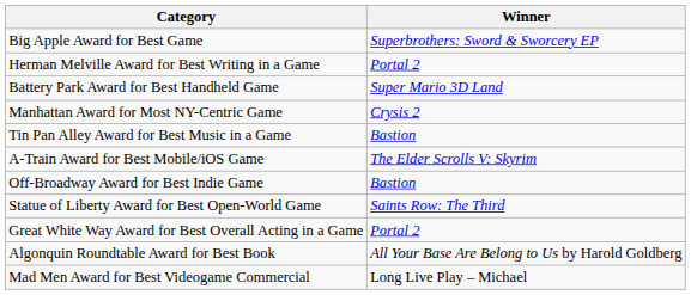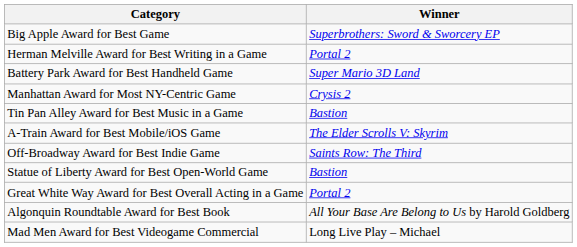Off-Broadway Award for Best Indie Game | Winner: Bastion -> Saints Row: The Third
Statue of Liberty Award for Best Open-World Game | Winner: Saints Row: The Third -> Bastion
